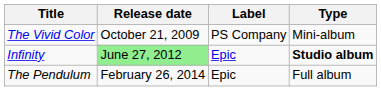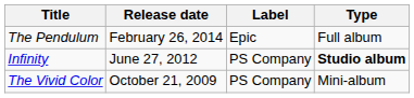rows swapped: The Vivid Color <-> The Pendulum
Infinity | Release date: lightgreen background -> no background
Infinity | Label: Epic -> PS Company
